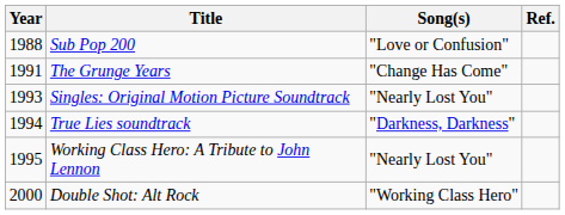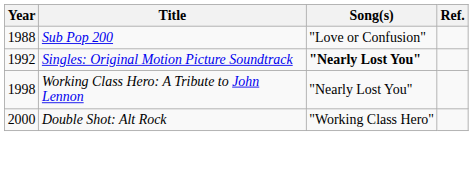- row: 1991 | The Grunge Years | "Change Has Come"
Singles: Original Motion Picture Soundtrack | Year: 1993 -> 1992
Singles: Original Motion Picture Soundtrack | Song(s): normal -> bold
- row: 1994 | True Lies soundtrack | "Darkness, Darkness"
Working Class Hero: A Tribute to John Lennon | Year: 1995 -> 1998
